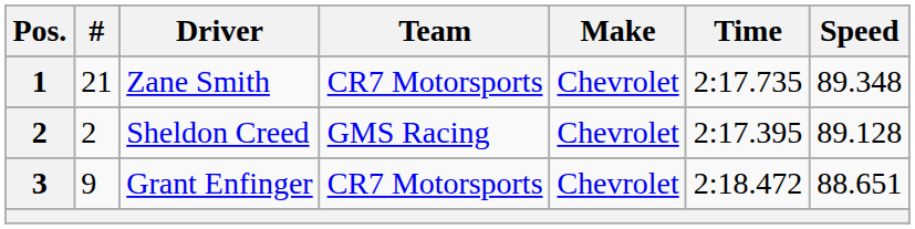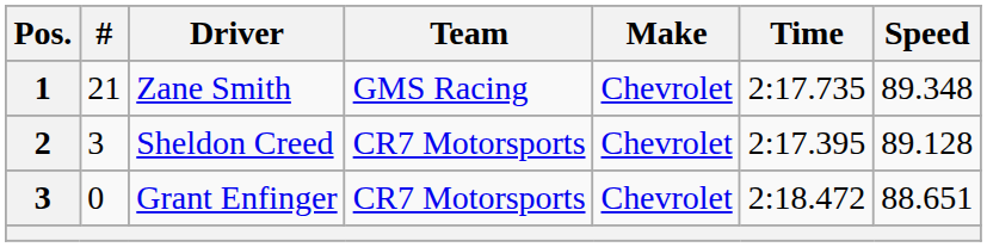Zane Smith | Team: CR7 Motorsports -> GMS Racing
Sheldon Creed | #: 2 -> 3
Sheldon Creed | Team: GMS Racing -> CR7 Motorsports
Grant Enfinger | #: 9 -> 0
